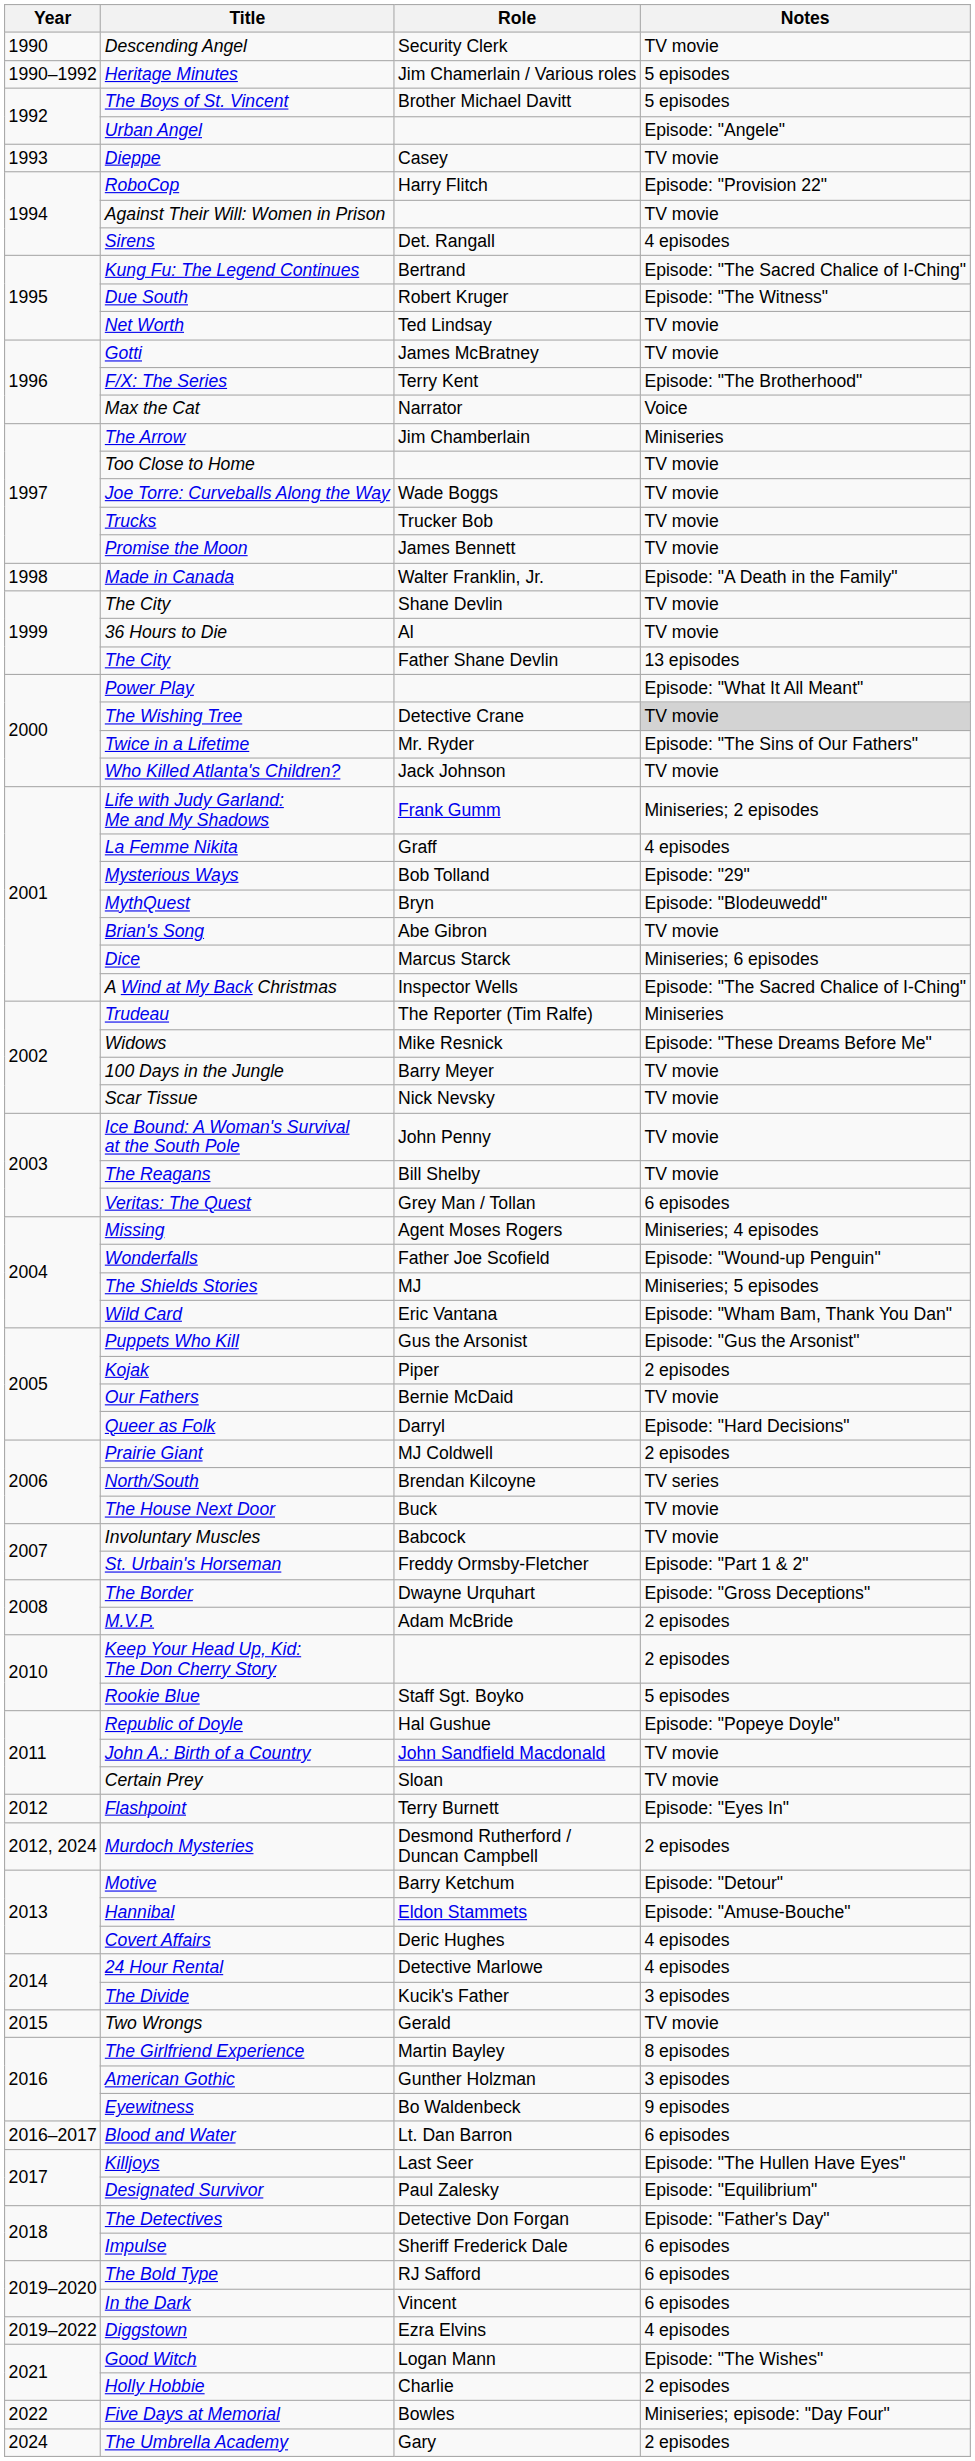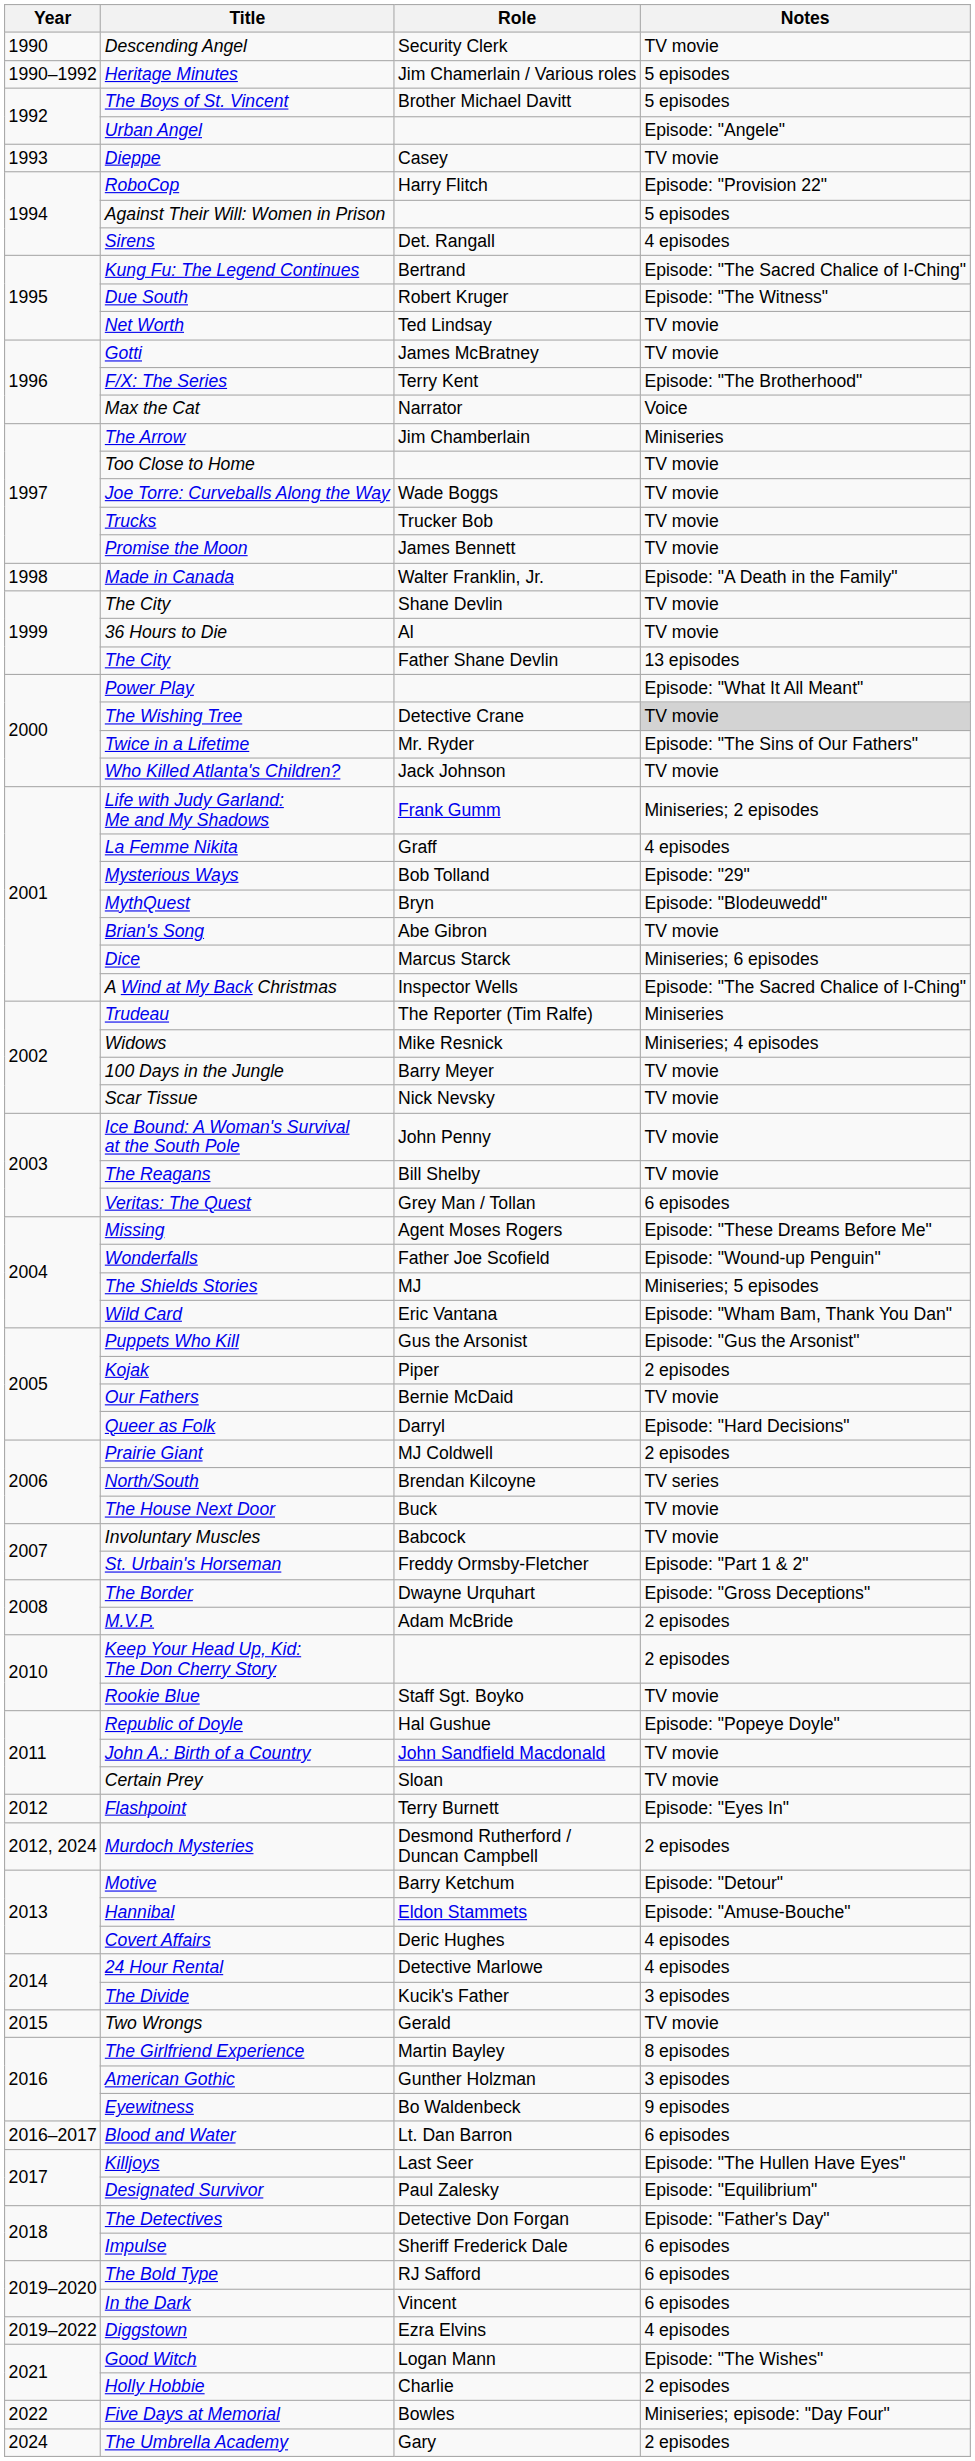Against Their Will: Women in Prison | Notes: TV movie -> 5 episodes
Widows | Notes: Episode: "These Dreams Before Me" -> Miniseries; 4 episodes
Missing | Notes: Miniseries; 4 episodes -> Episode: "These Dreams Before Me"
Rookie Blue | Notes: 5 episodes -> TV movie
